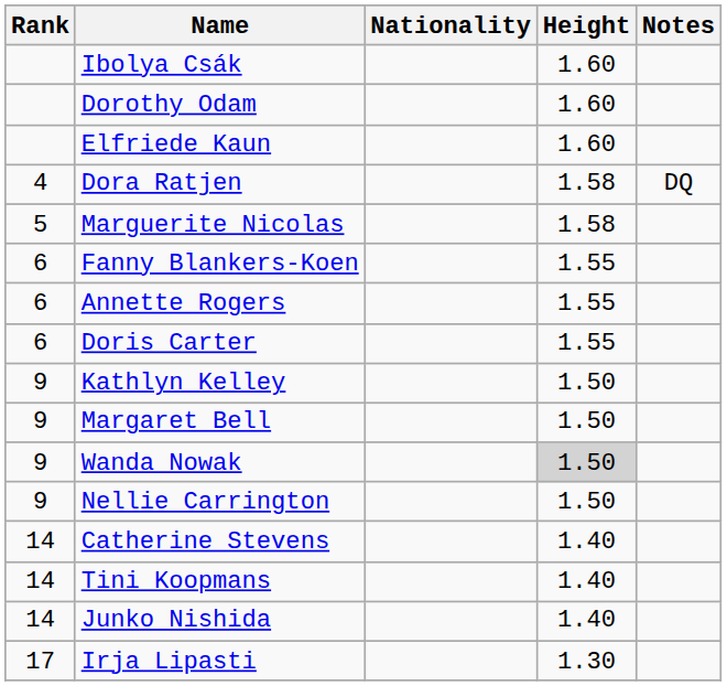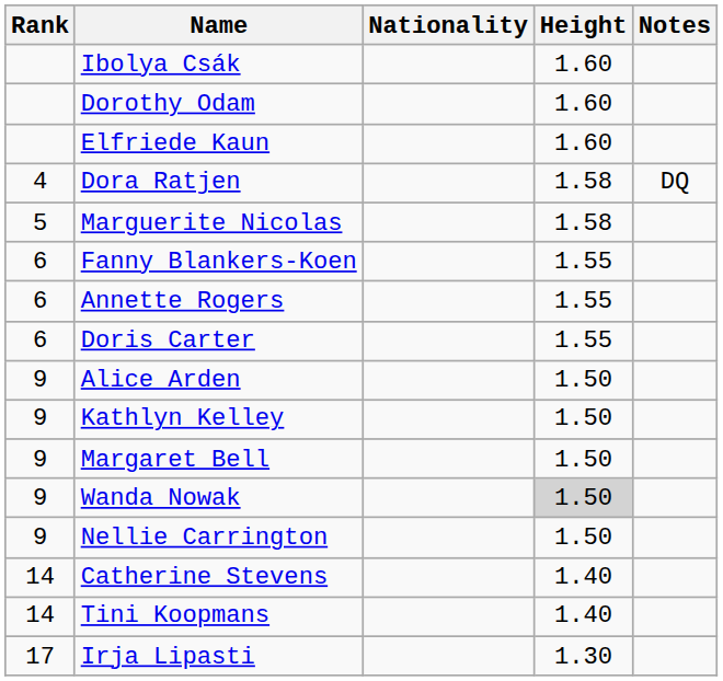+ row: 9 | Alice Arden | 1.50
- row: 14 | Junko Nishida | 1.40
